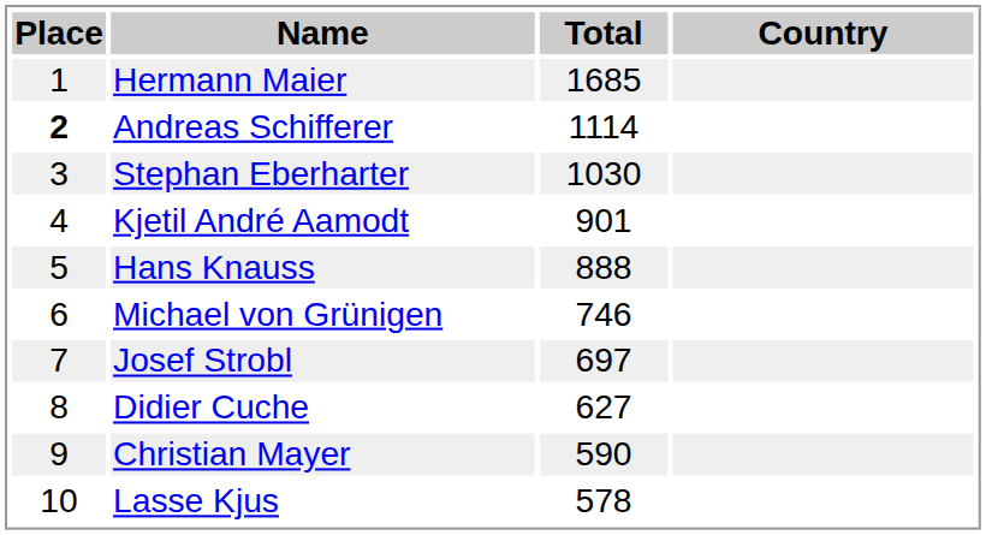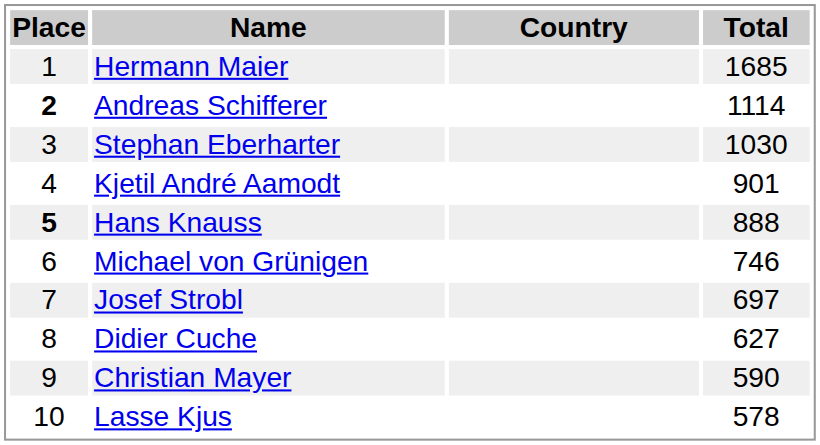columns swapped: Country <-> Total
Hans Knauss | Place: normal -> bold
